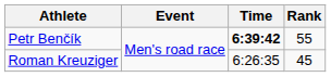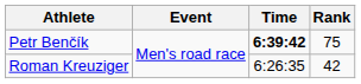Petr Benčík | Rank: 55 -> 75
Roman Kreuziger | Rank: 45 -> 42
